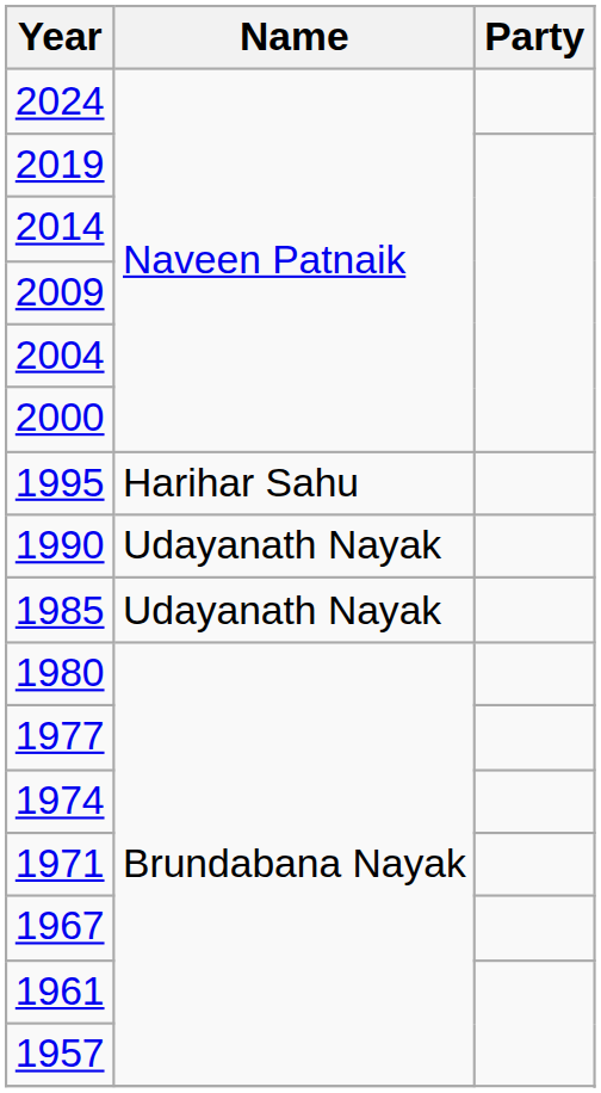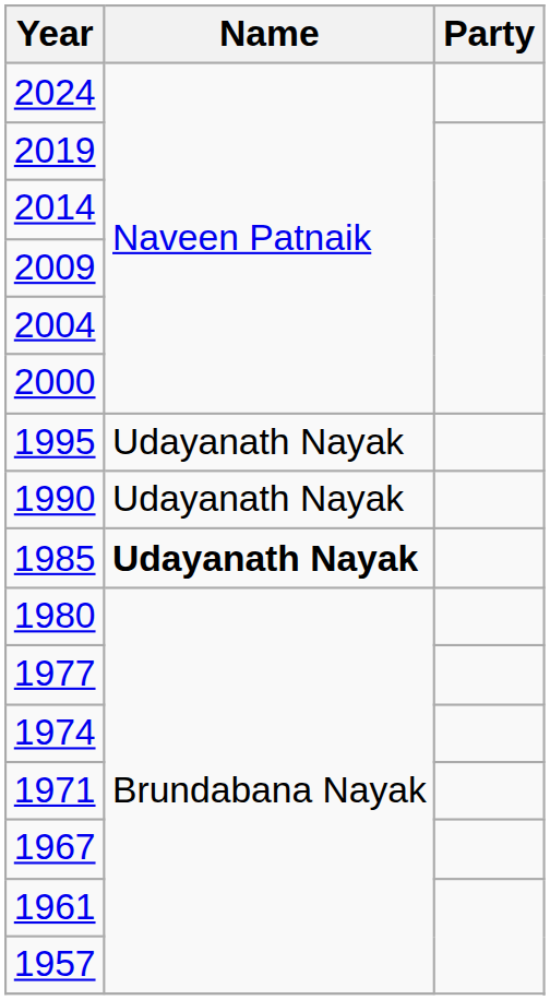1995 | Name: Harihar Sahu -> Udayanath Nayak
1985 | Name: normal -> bold
